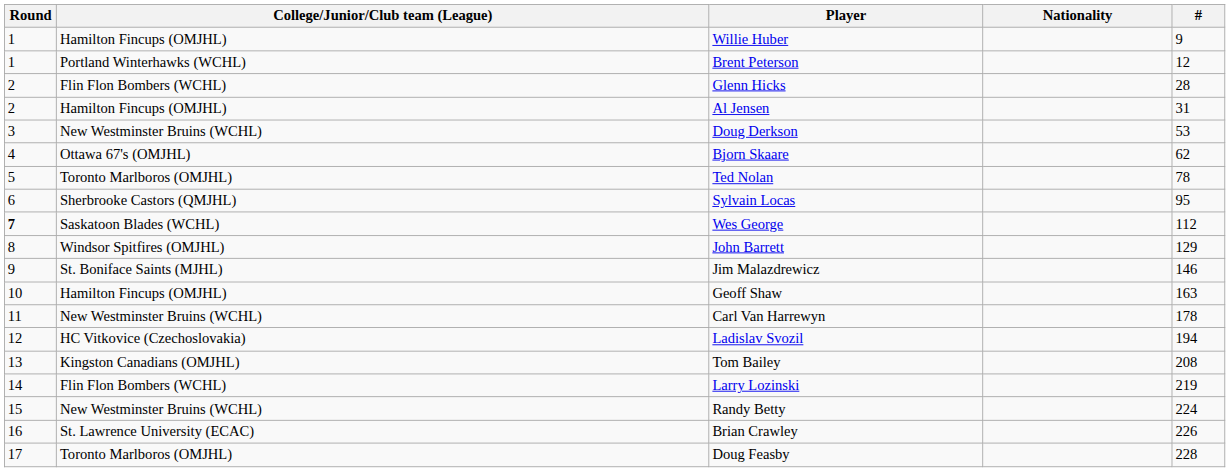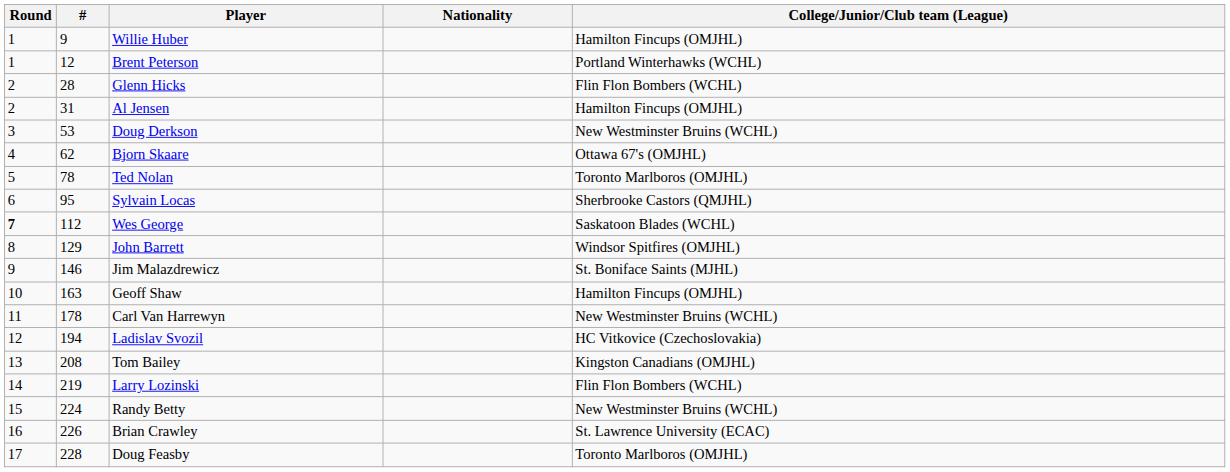columns swapped: # <-> College/Junior/Club team (League)
